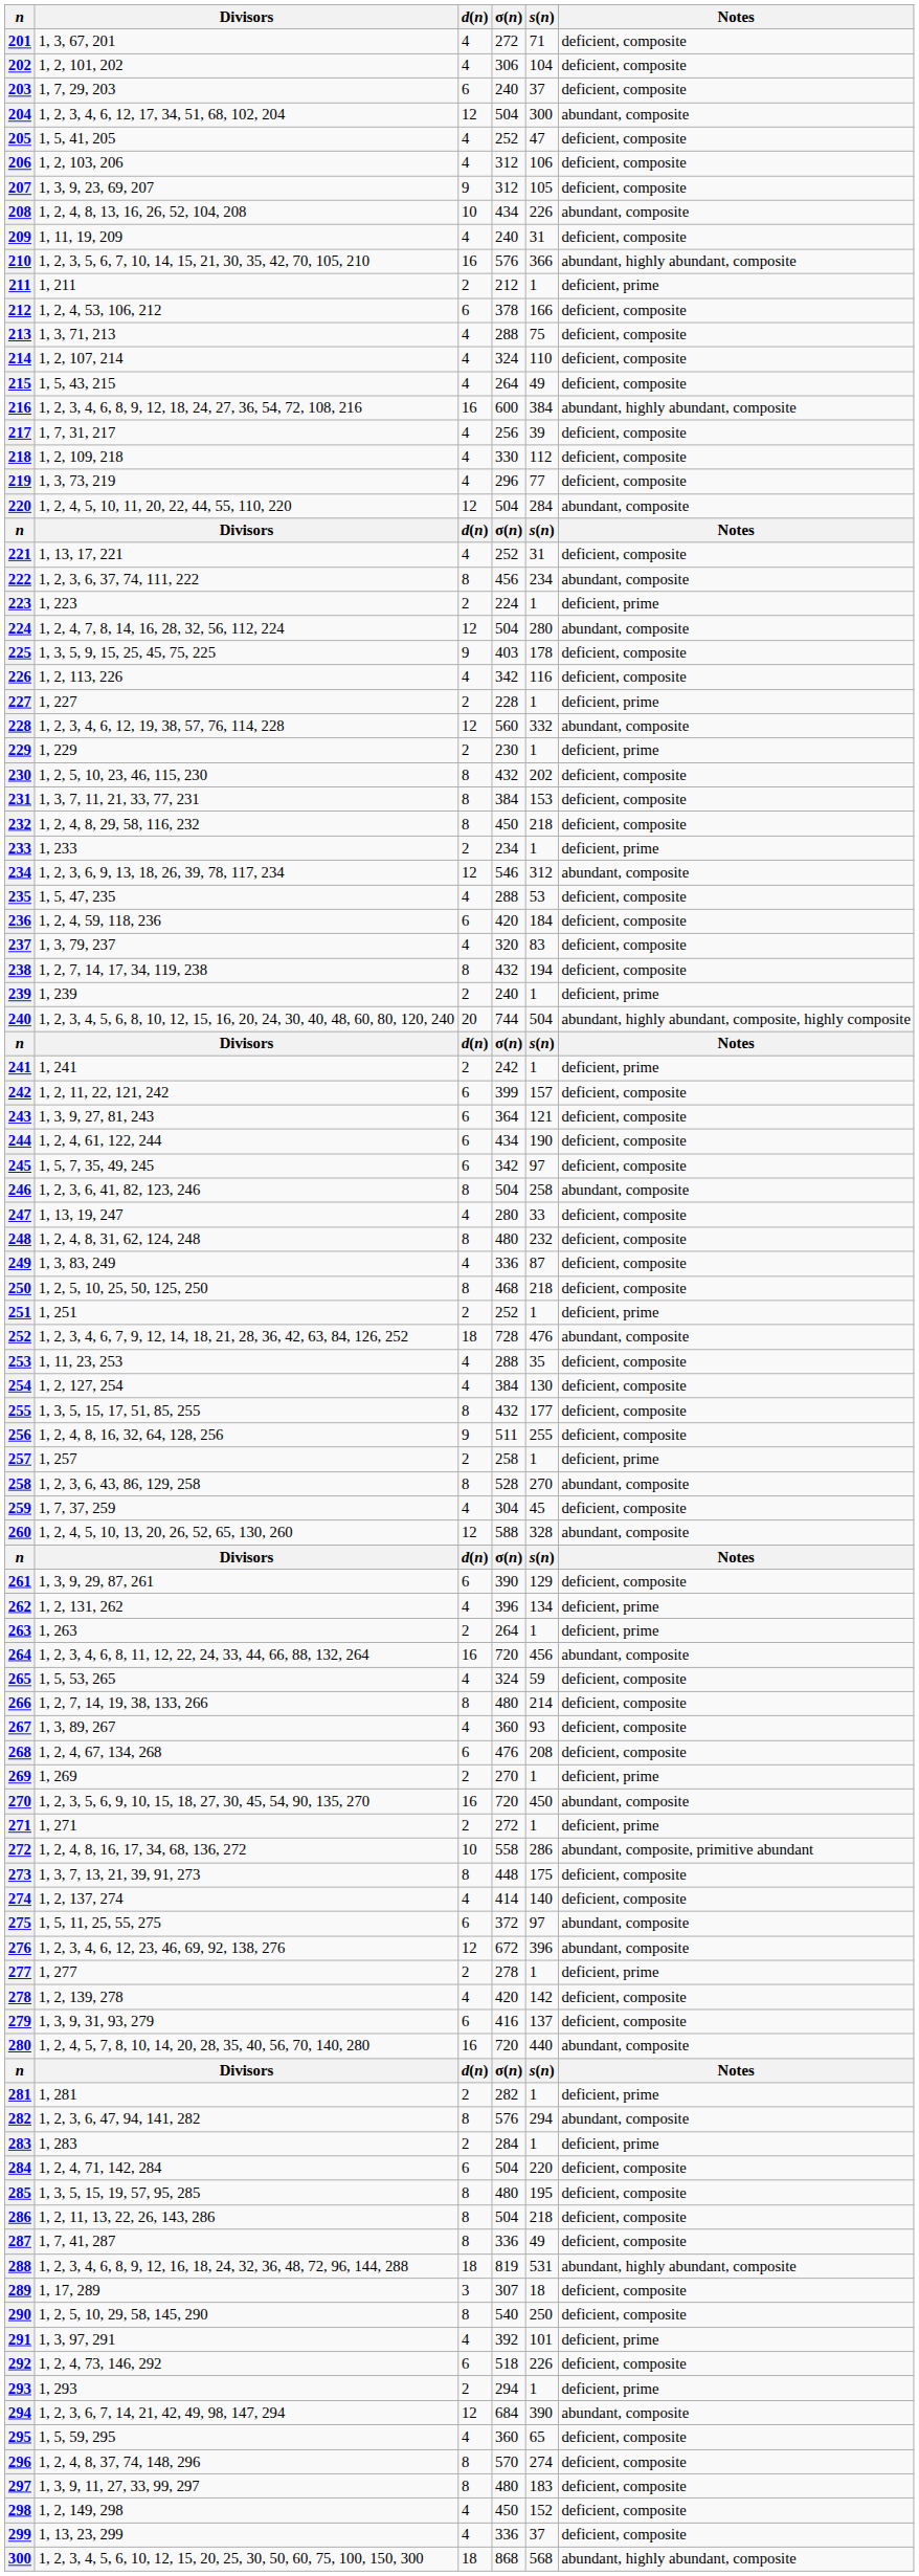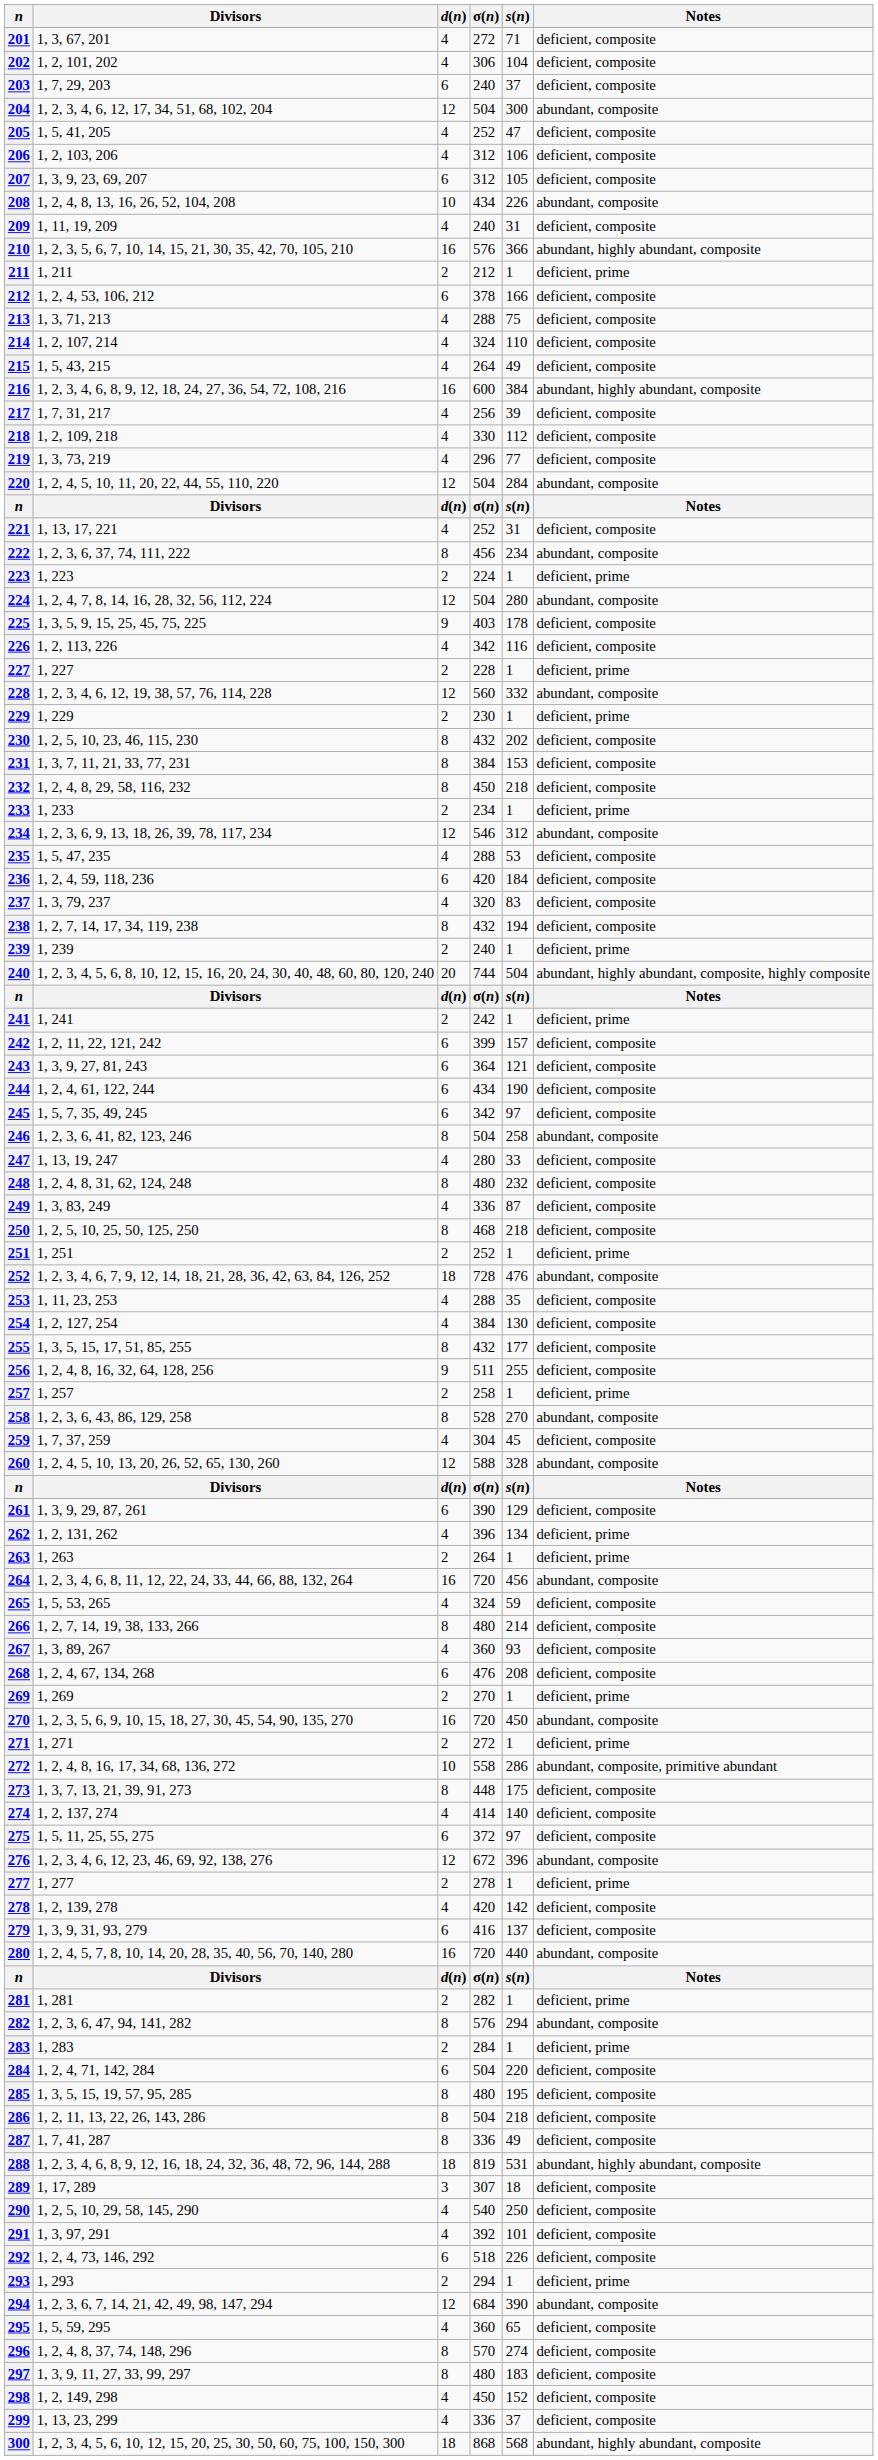207 | d(n): 9 -> 6
275 | Notes: abundant, composite -> deficient, composite
290 | d(n): 8 -> 4
291 | Notes: deficient, prime -> deficient, composite
